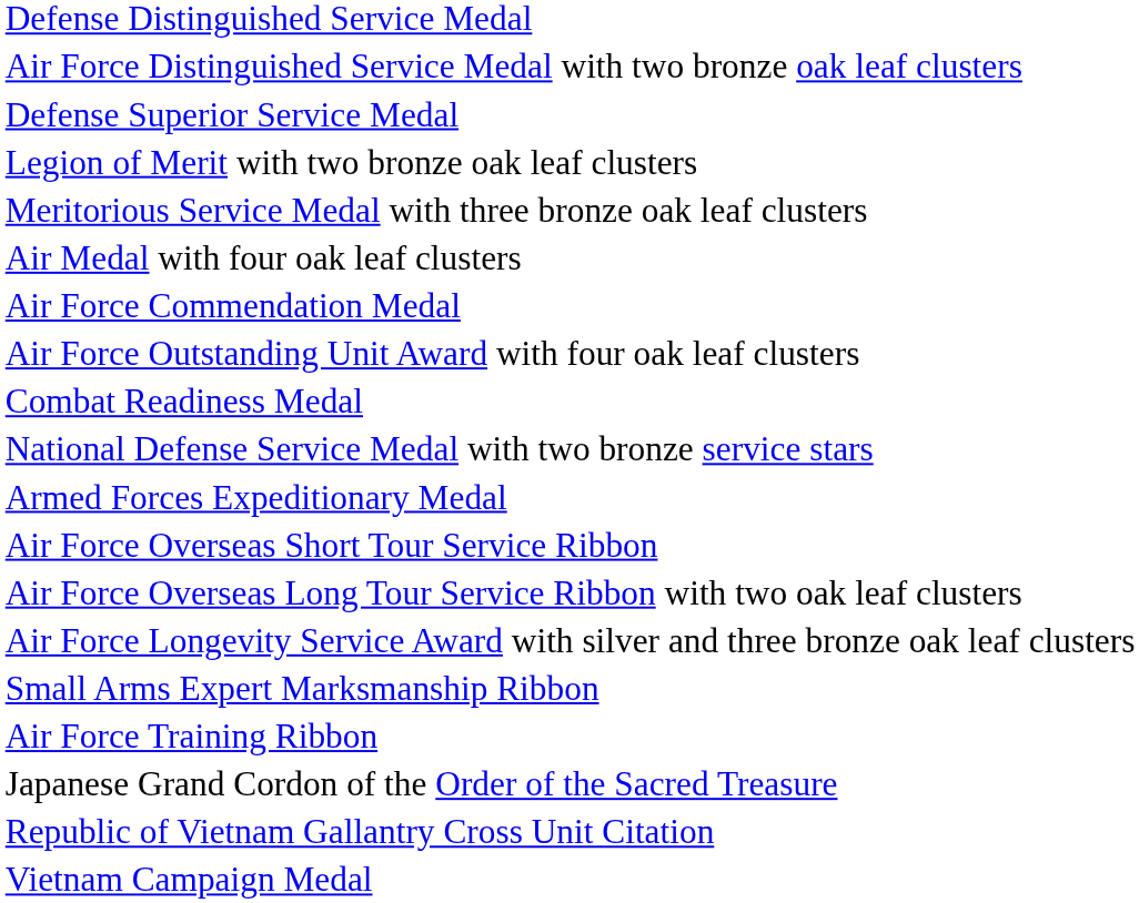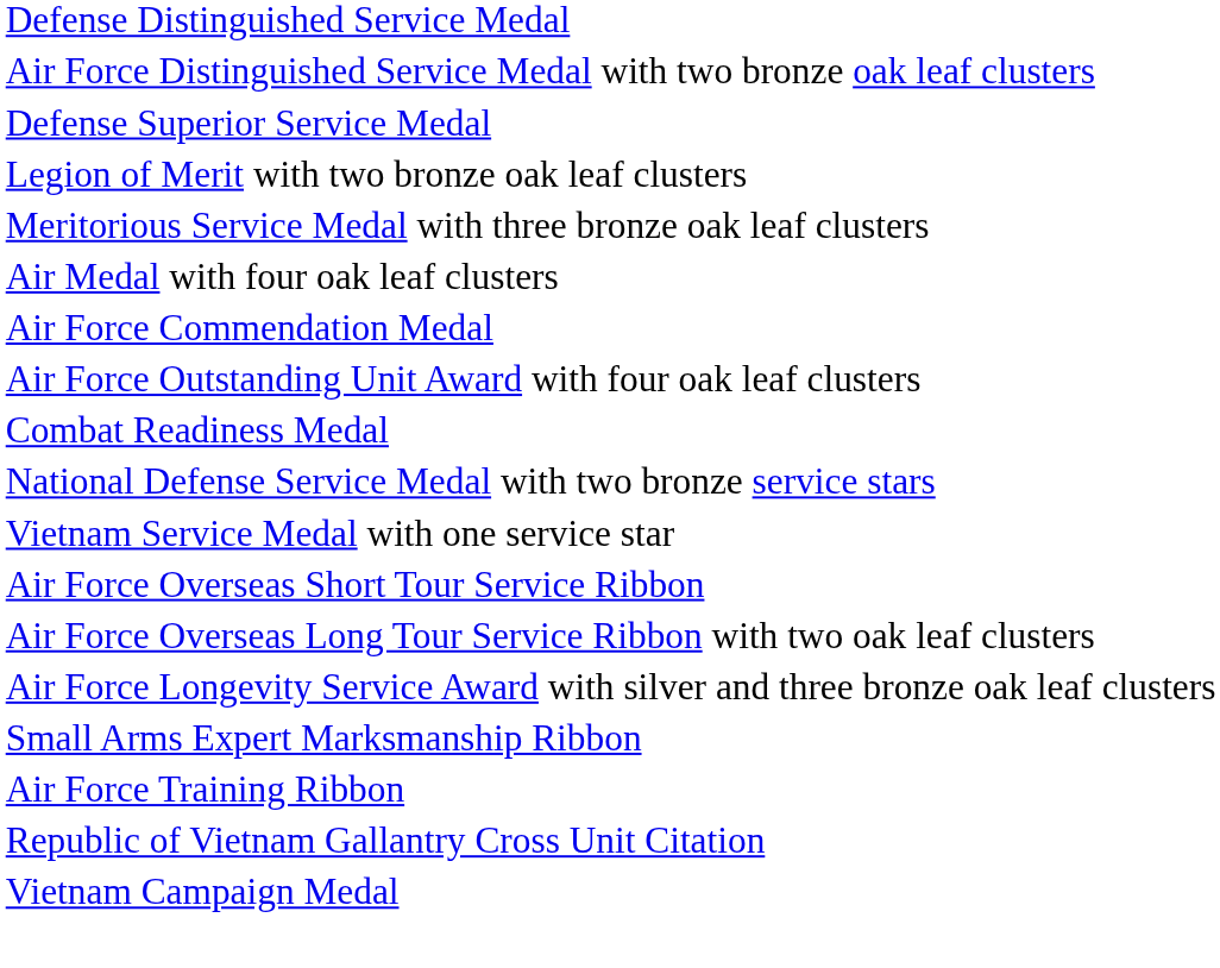- row: Armed Forces Expeditionary Medal
+ row: Vietnam Service Medal with one service star
- row: Japanese Grand Cordon of the Order of the Sacred Treasure
